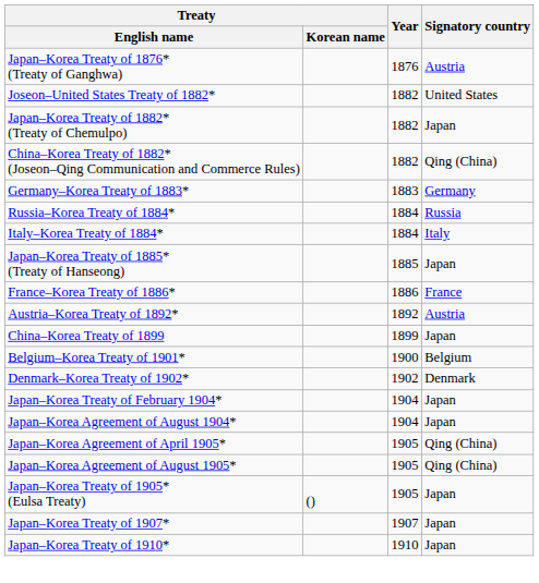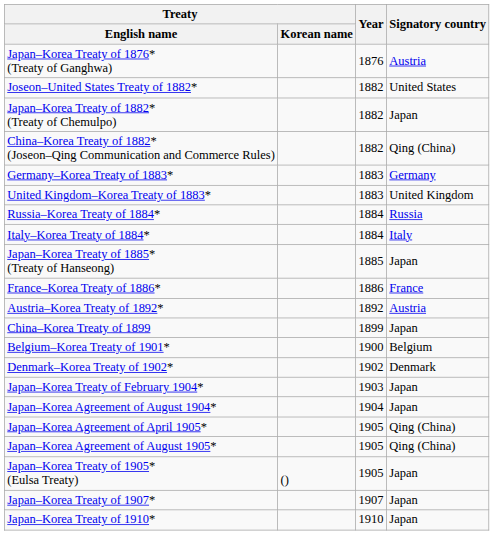+ row: United Kingdom–Korea Treaty of 1883* | 1883 | United Kingdom
Japan–Korea Treaty of February 1904* | Year: 1904 -> 1903
